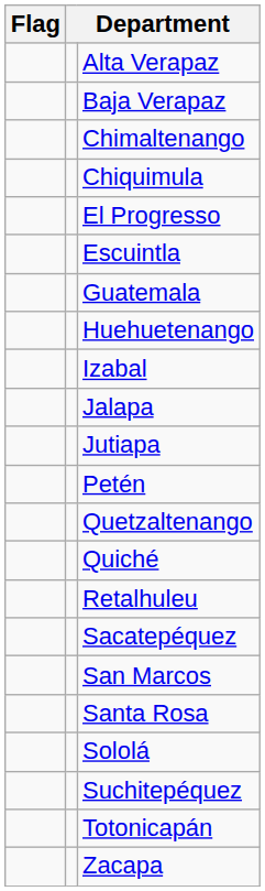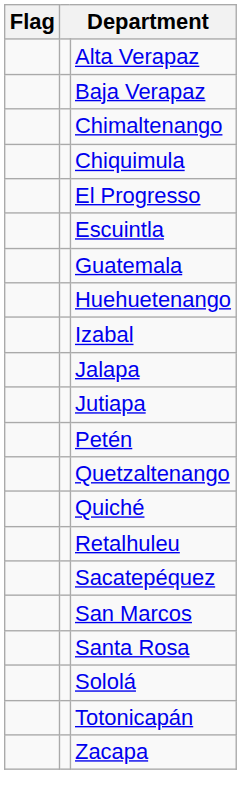- row: Suchitepéquez
